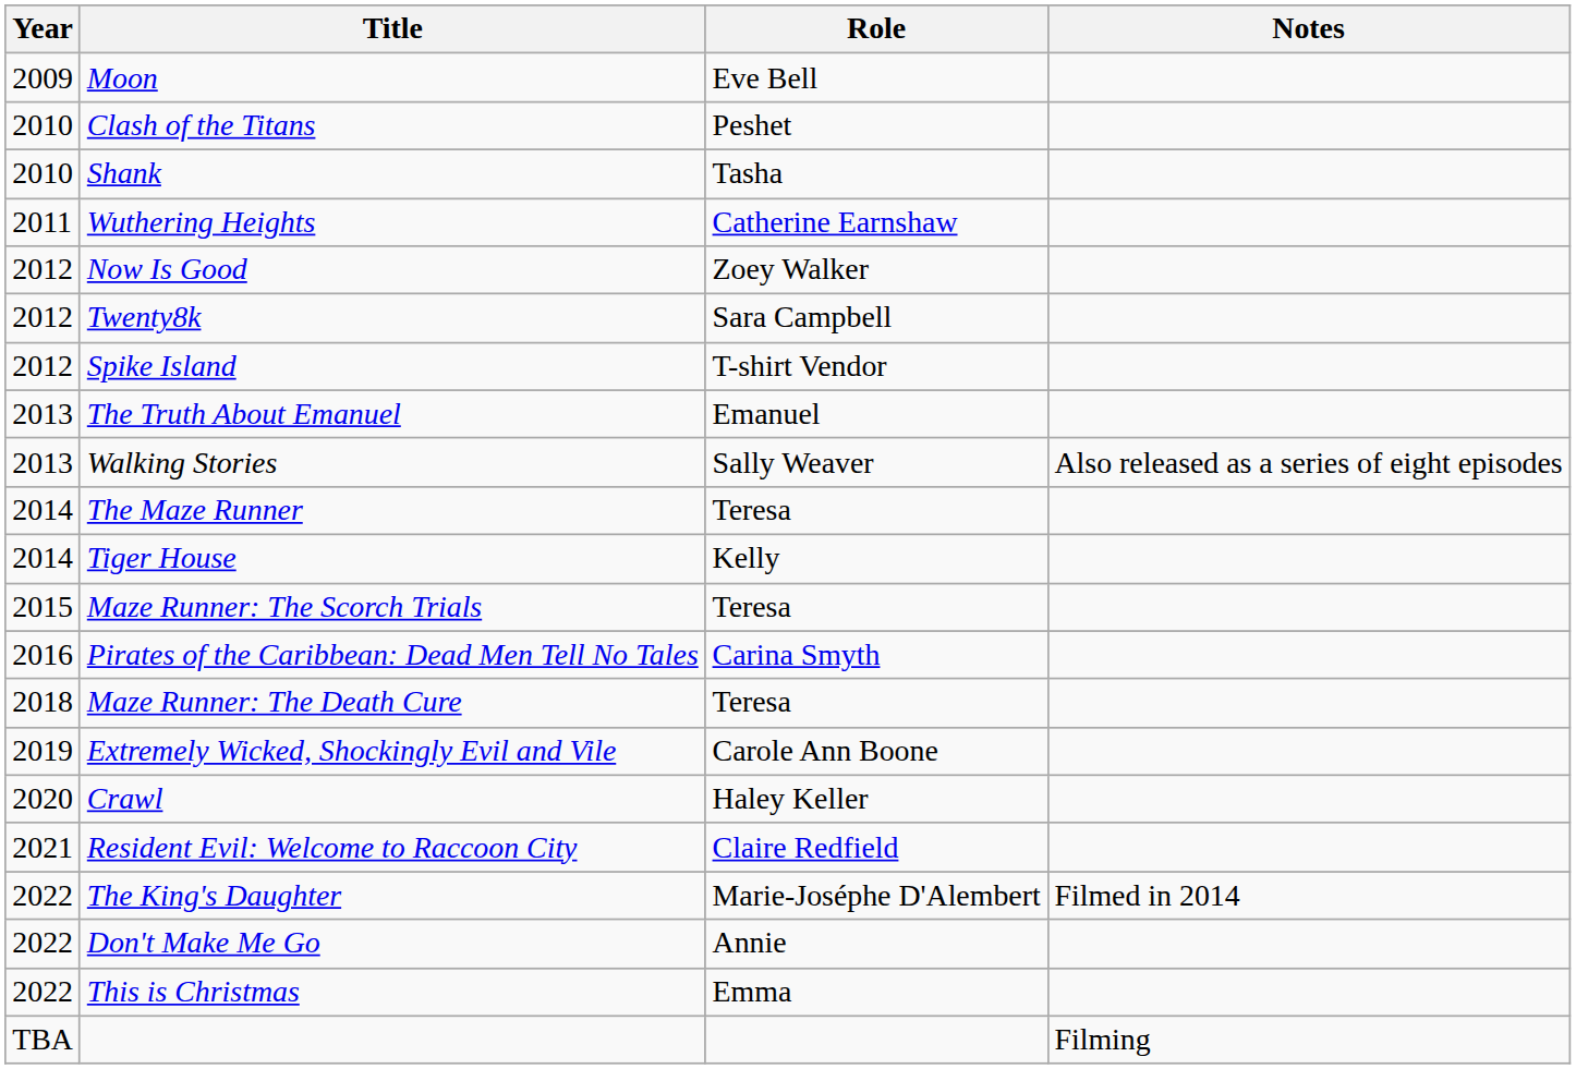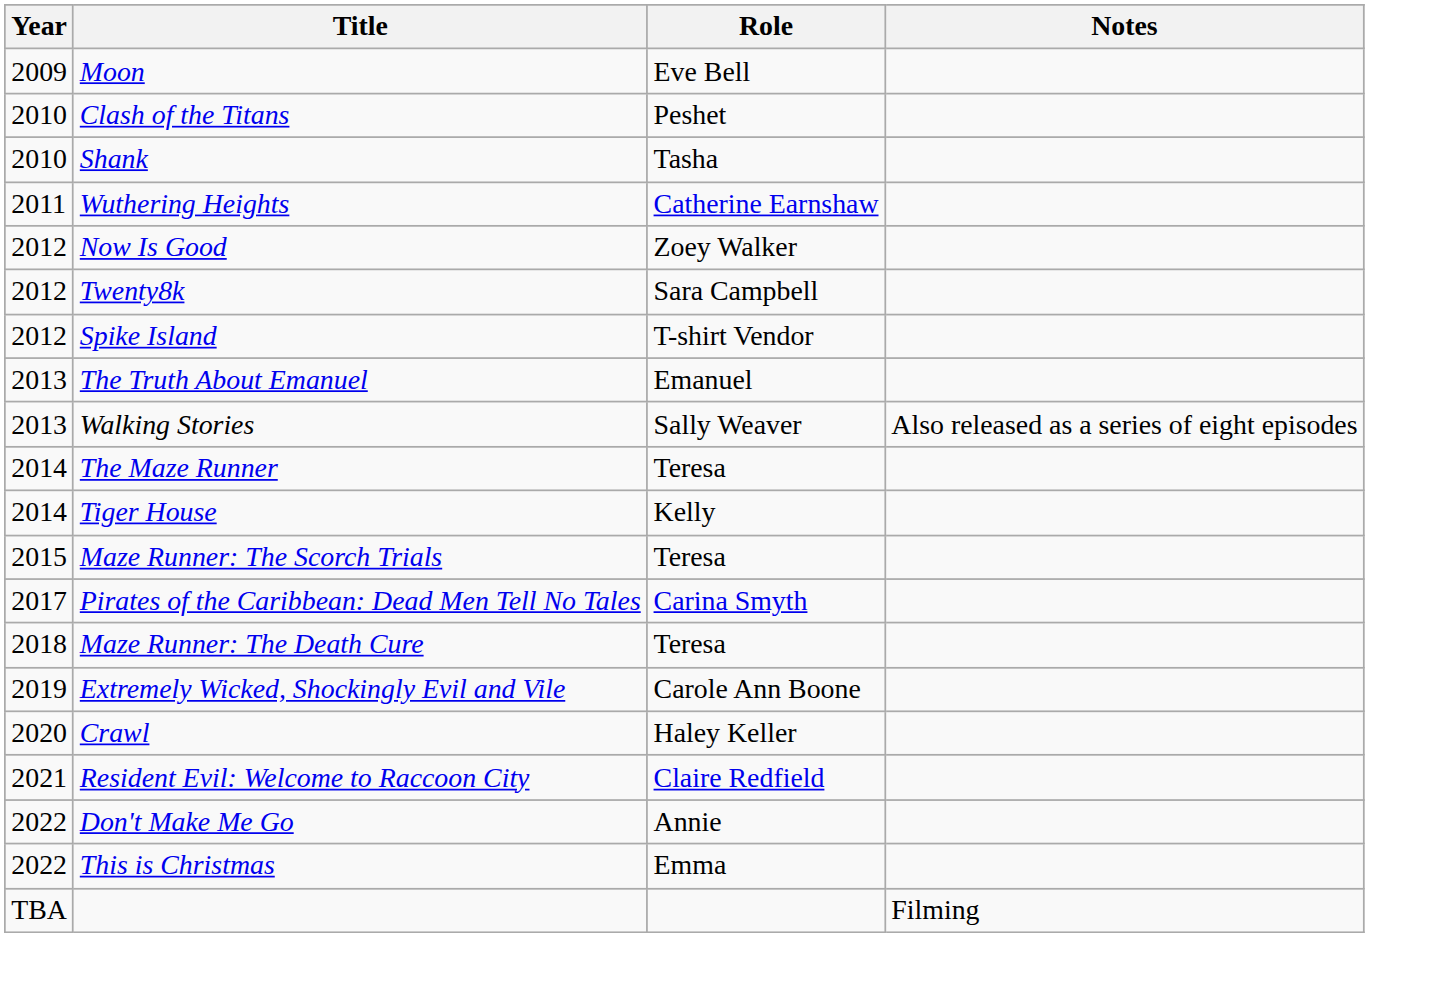Pirates of the Caribbean: Dead Men Tell No Tales | Year: 2016 -> 2017
- row: 2022 | The King's Daughter | Marie-Joséphe D'Alembert | Filmed in 2014
